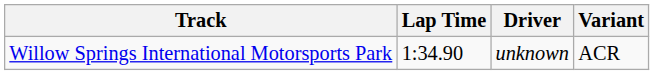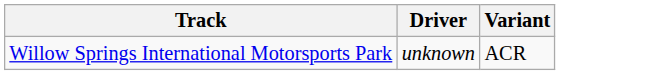- column: Lap Time | 1:34.90
